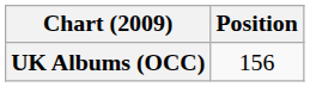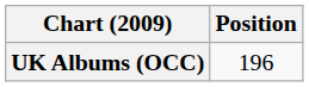UK Albums (OCC) | Position: 156 -> 196
